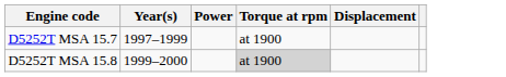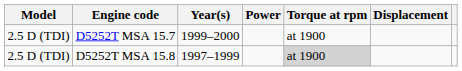+ column: Model | 2.5 D (TDI) | 2.5 D (TDI)
D5252T MSA 15.7 | Year(s): 1997–1999 -> 1999–2000
D5252T MSA 15.8 | Year(s): 1999–2000 -> 1997–1999
